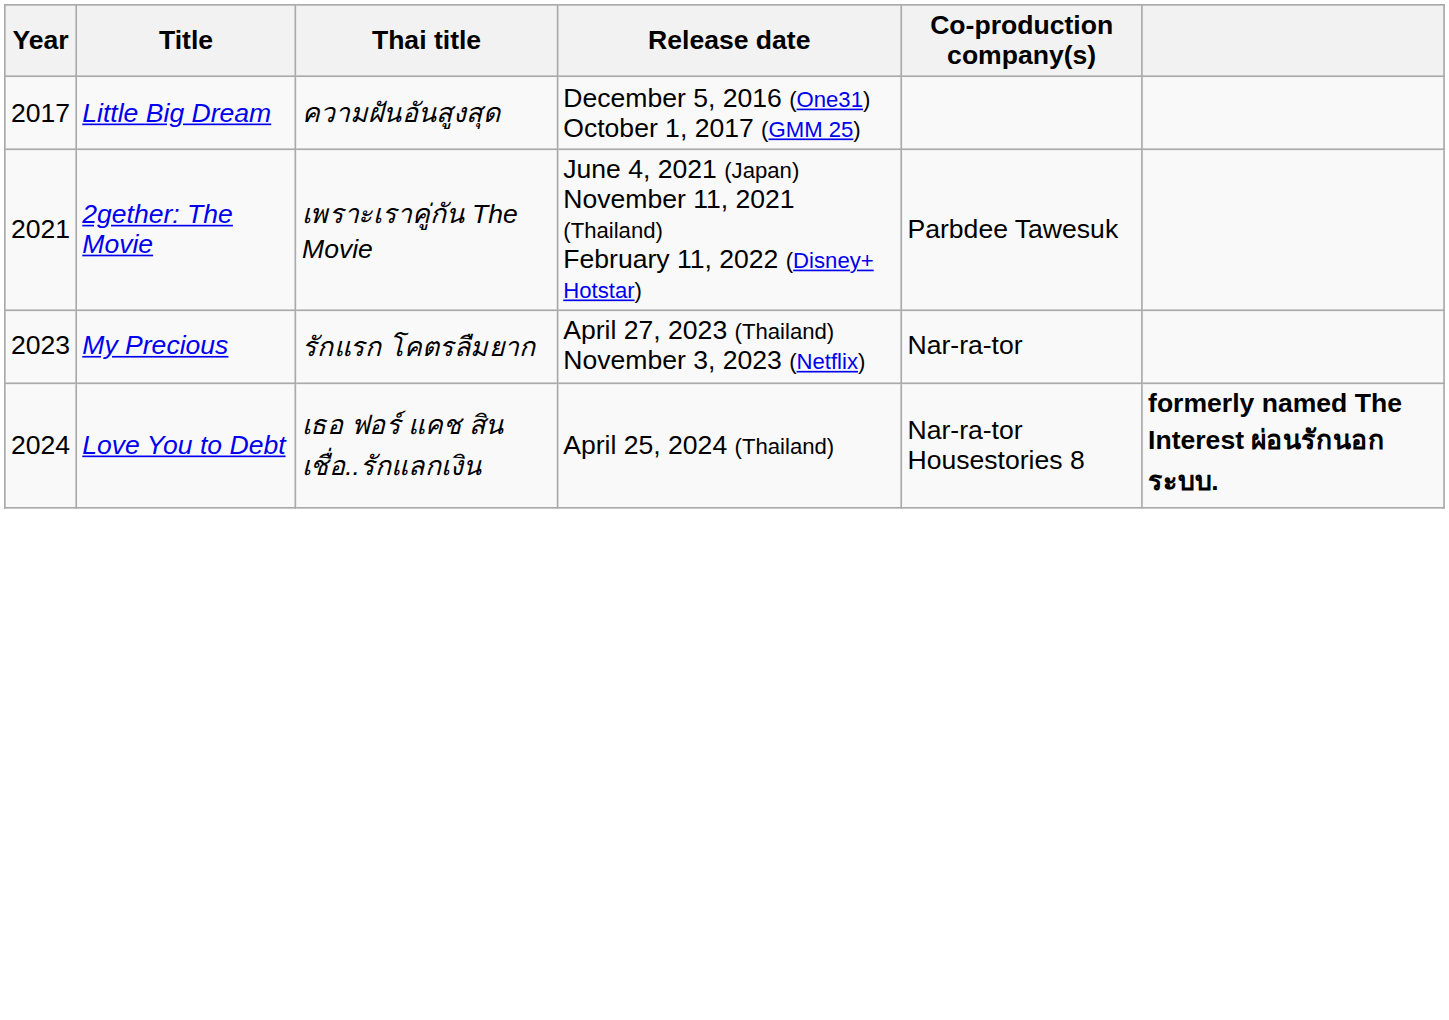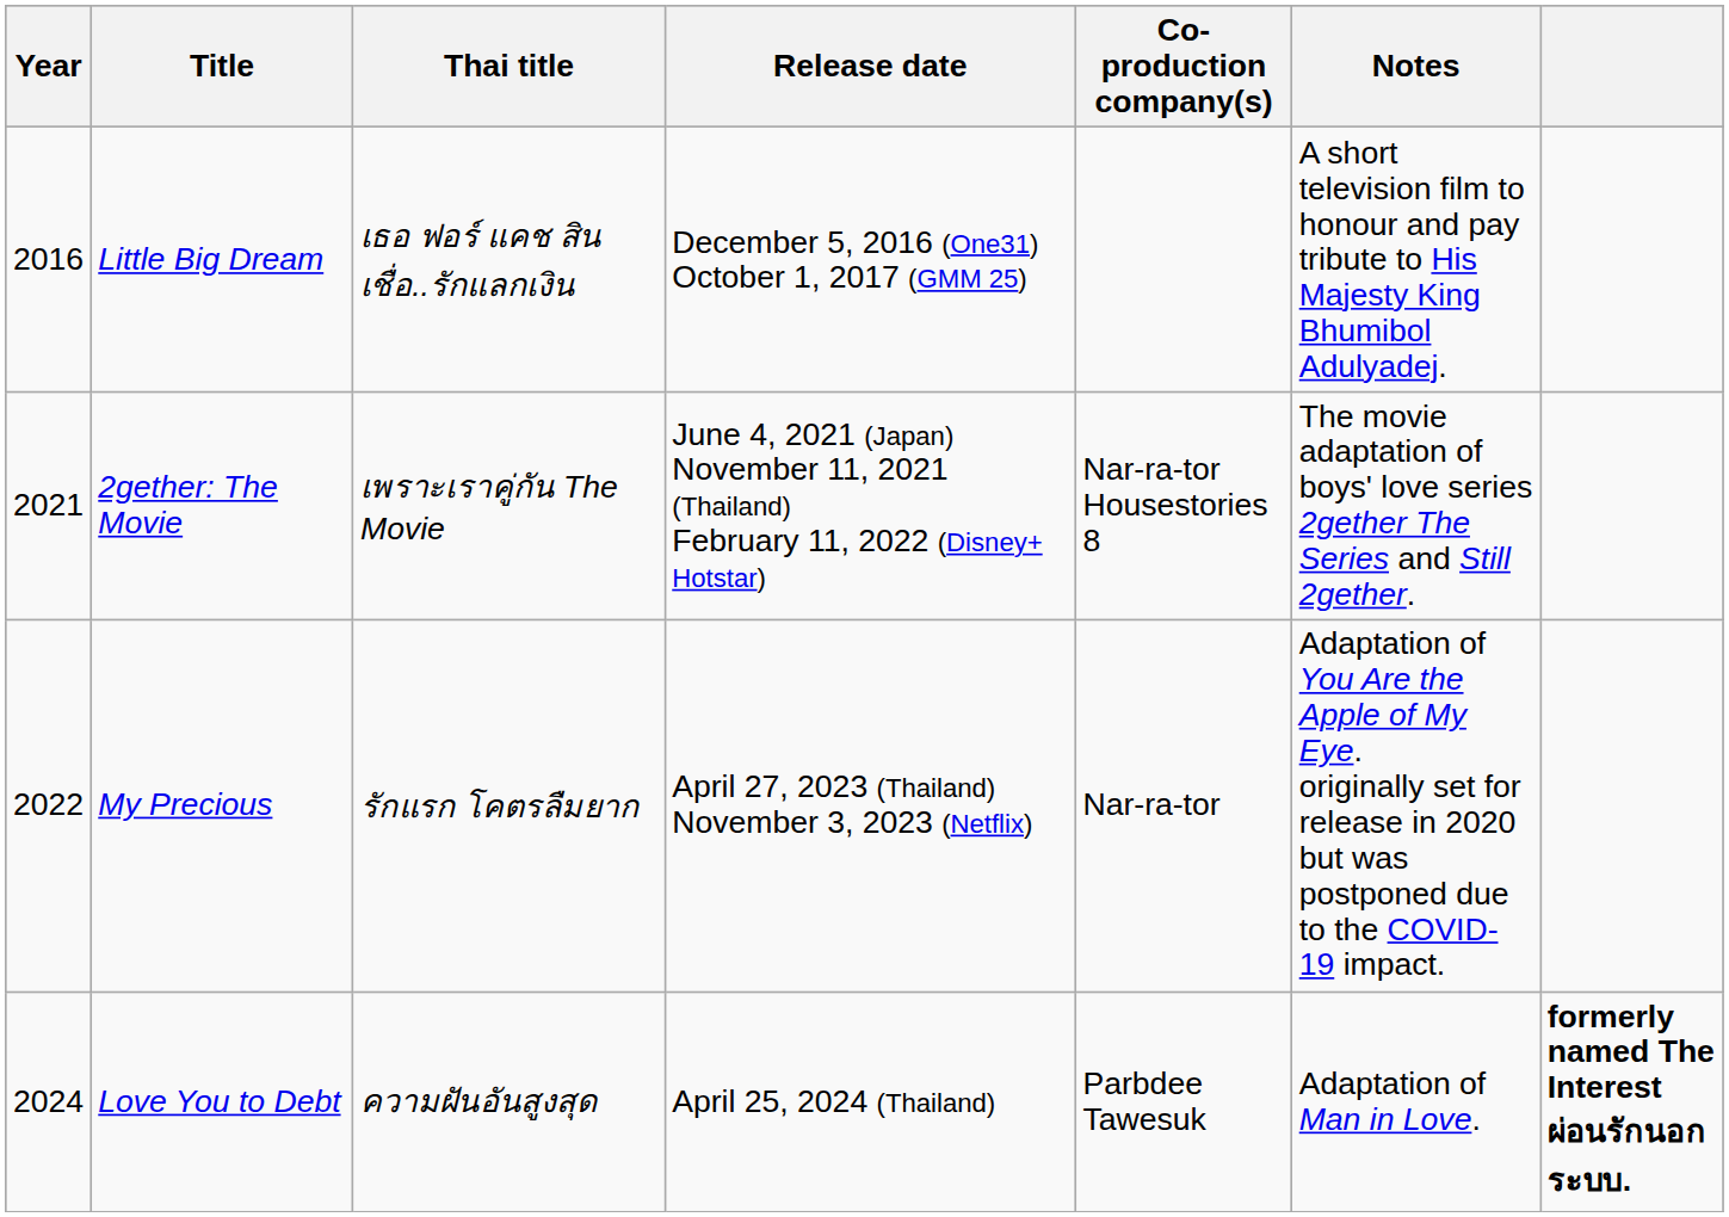+ column: Notes | A short television film to honour and pay tribute to His Majesty King Bhumibol Adulyadej. | The movie adaptation of boys' love series 2gether The Series and Still 2gether. | Adaptation of You Are the Apple of My Eye. originally set for release in 2020 but was postponed due to the COVID-19 impact. | Adaptation of Man in Love.
Little Big Dream | Year: 2017 -> 2016
Little Big Dream | Thai title: ความฝันอันสูงสุด -> เธอ ฟอร์ แคช สินเชื่อ..รักแลกเงิน
2gether: The Movie | Co-production company(s): Parbdee Tawesuk -> Nar-ra-tor Housestories 8
My Precious | Year: 2023 -> 2022
Love You to Debt | Thai title: เธอ ฟอร์ แคช สินเชื่อ..รักแลกเงิน -> ความฝันอันสูงสุด
Love You to Debt | Co-production company(s): Nar-ra-tor Housestories 8 -> Parbdee Tawesuk
